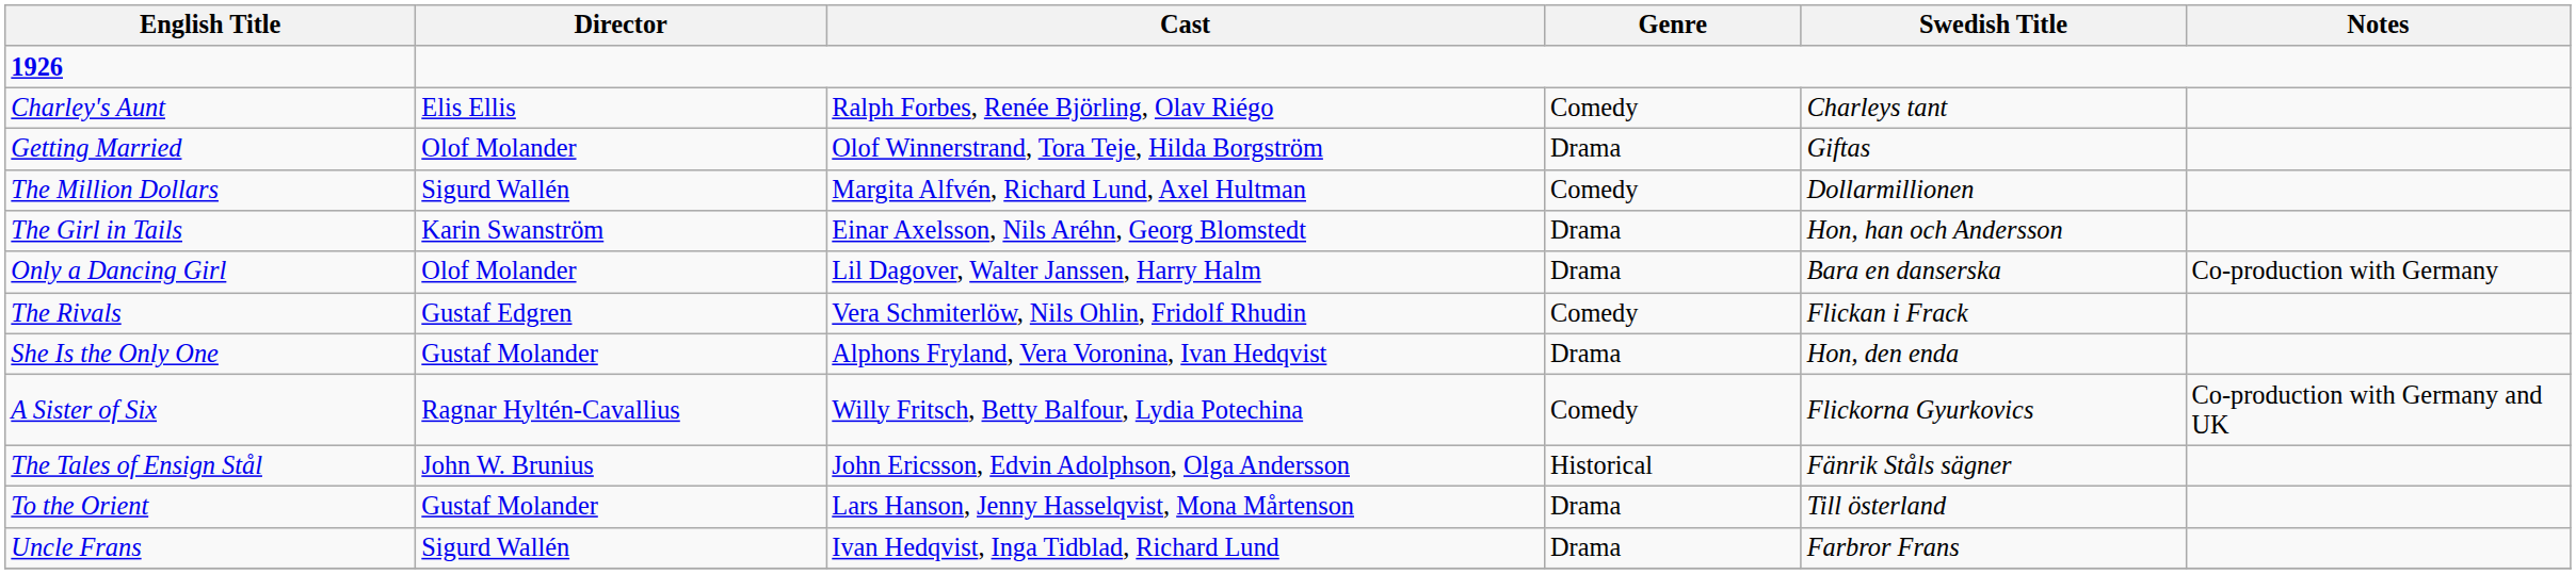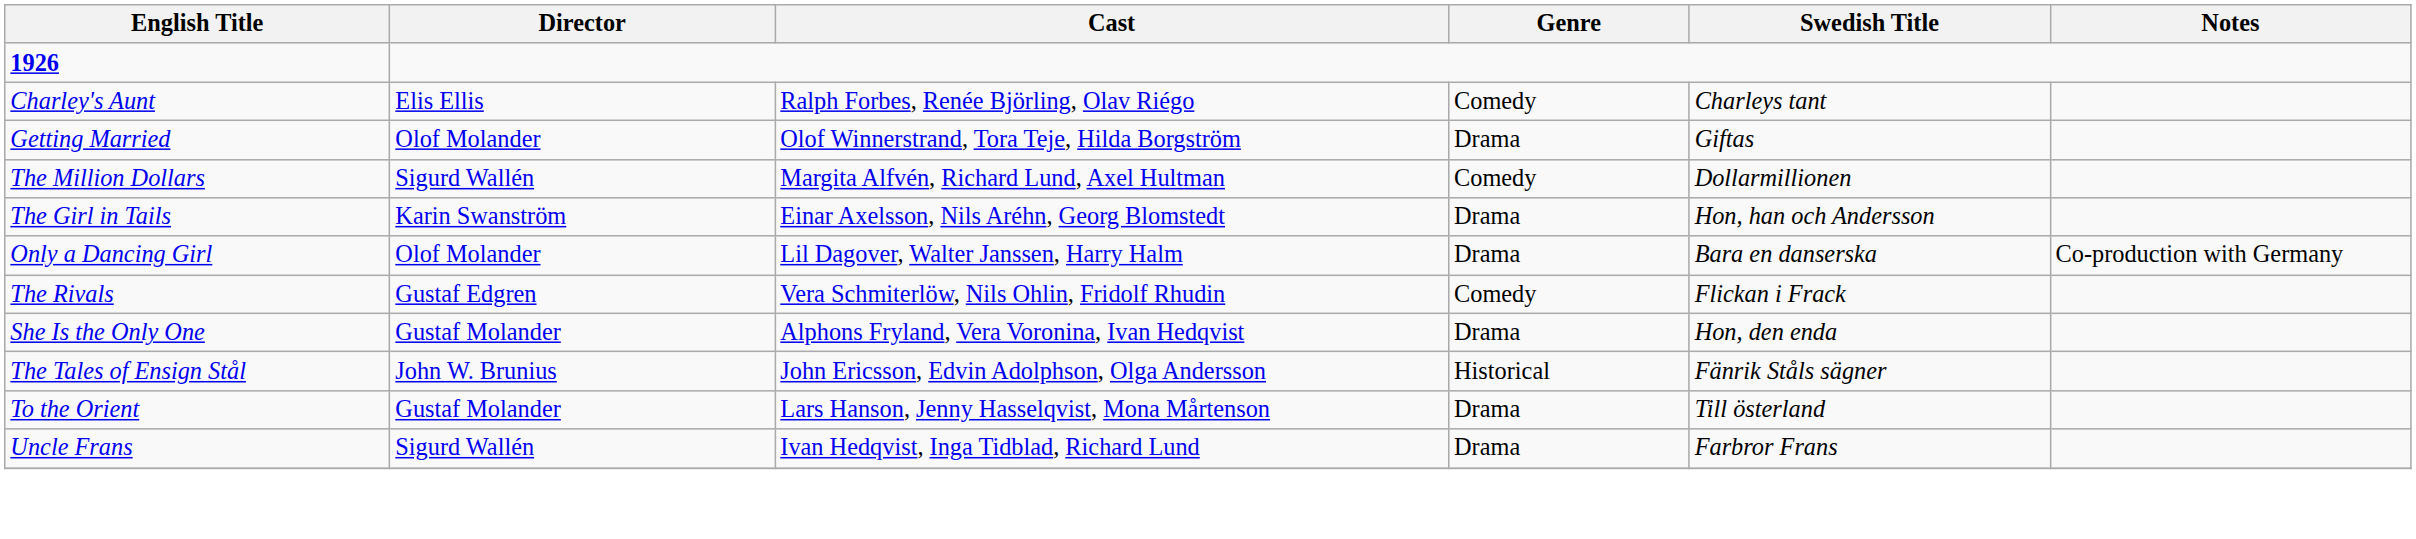- row: A Sister of Six | Ragnar Hyltén-Cavallius | Willy Fritsch, Betty Balfour, Lydia Potechina | Comedy | Flickorna Gyurkovics | Co-production with Germany and UK
